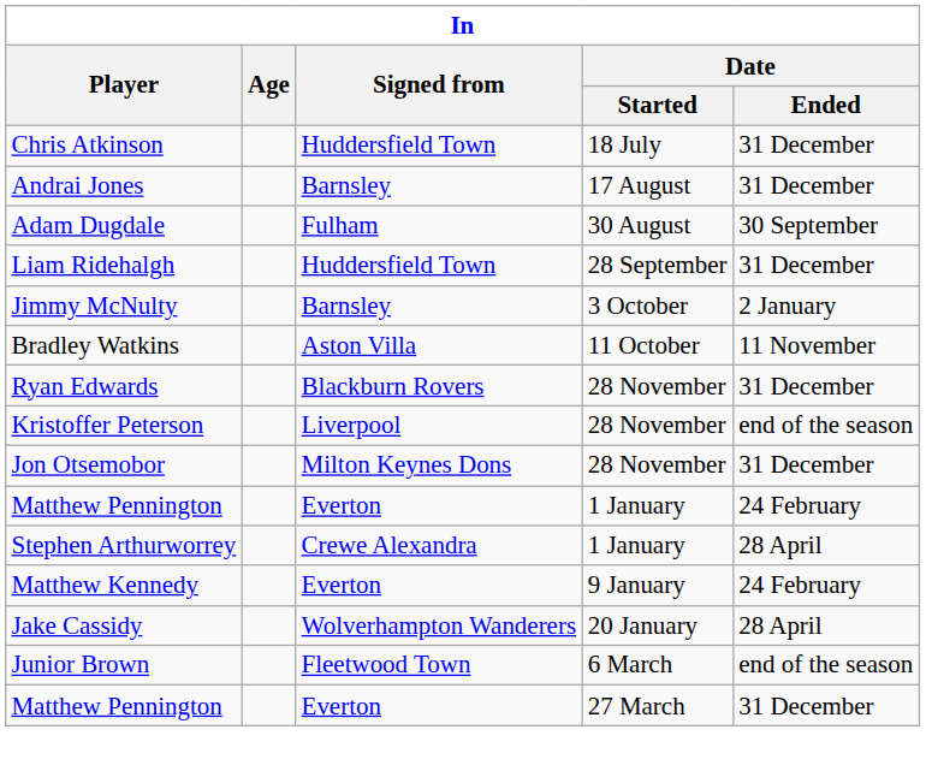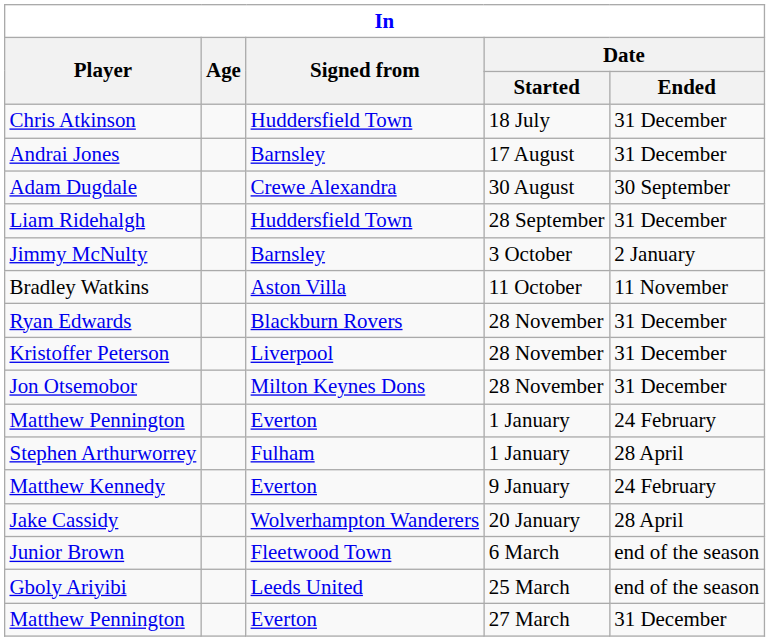Adam Dugdale | Signed from: Fulham -> Crewe Alexandra
Kristoffer Peterson | Date / Ended: end of the season -> 31 December
Stephen Arthurworrey | Signed from: Crewe Alexandra -> Fulham
+ row: Gboly Ariyibi | Leeds United | 25 March | end of the season
